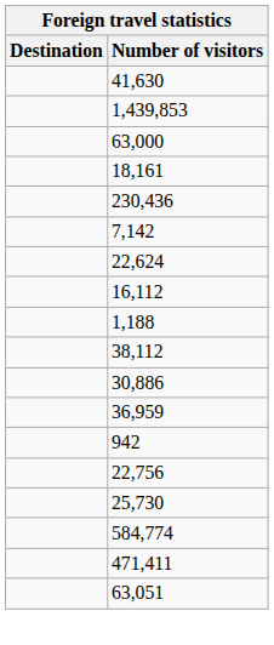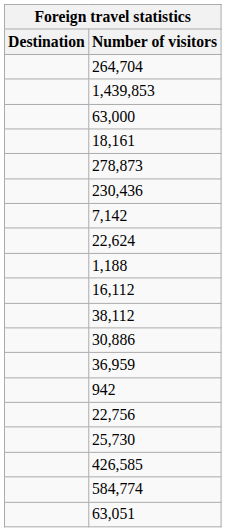+ row: 264,704
- row: 41,630
+ row: 278,873
rows swapped: 16,112 <-> 1,188
+ row: 426,585
- row: 471,411
